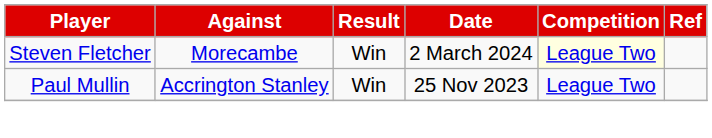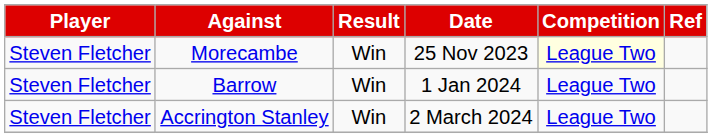Morecambe | Date: 2 March 2024 -> 25 Nov 2023
+ row: Steven Fletcher | Barrow | Win | 1 Jan 2024 | League Two
Accrington Stanley | Player: Paul Mullin -> Steven Fletcher
Accrington Stanley | Date: 25 Nov 2023 -> 2 March 2024
